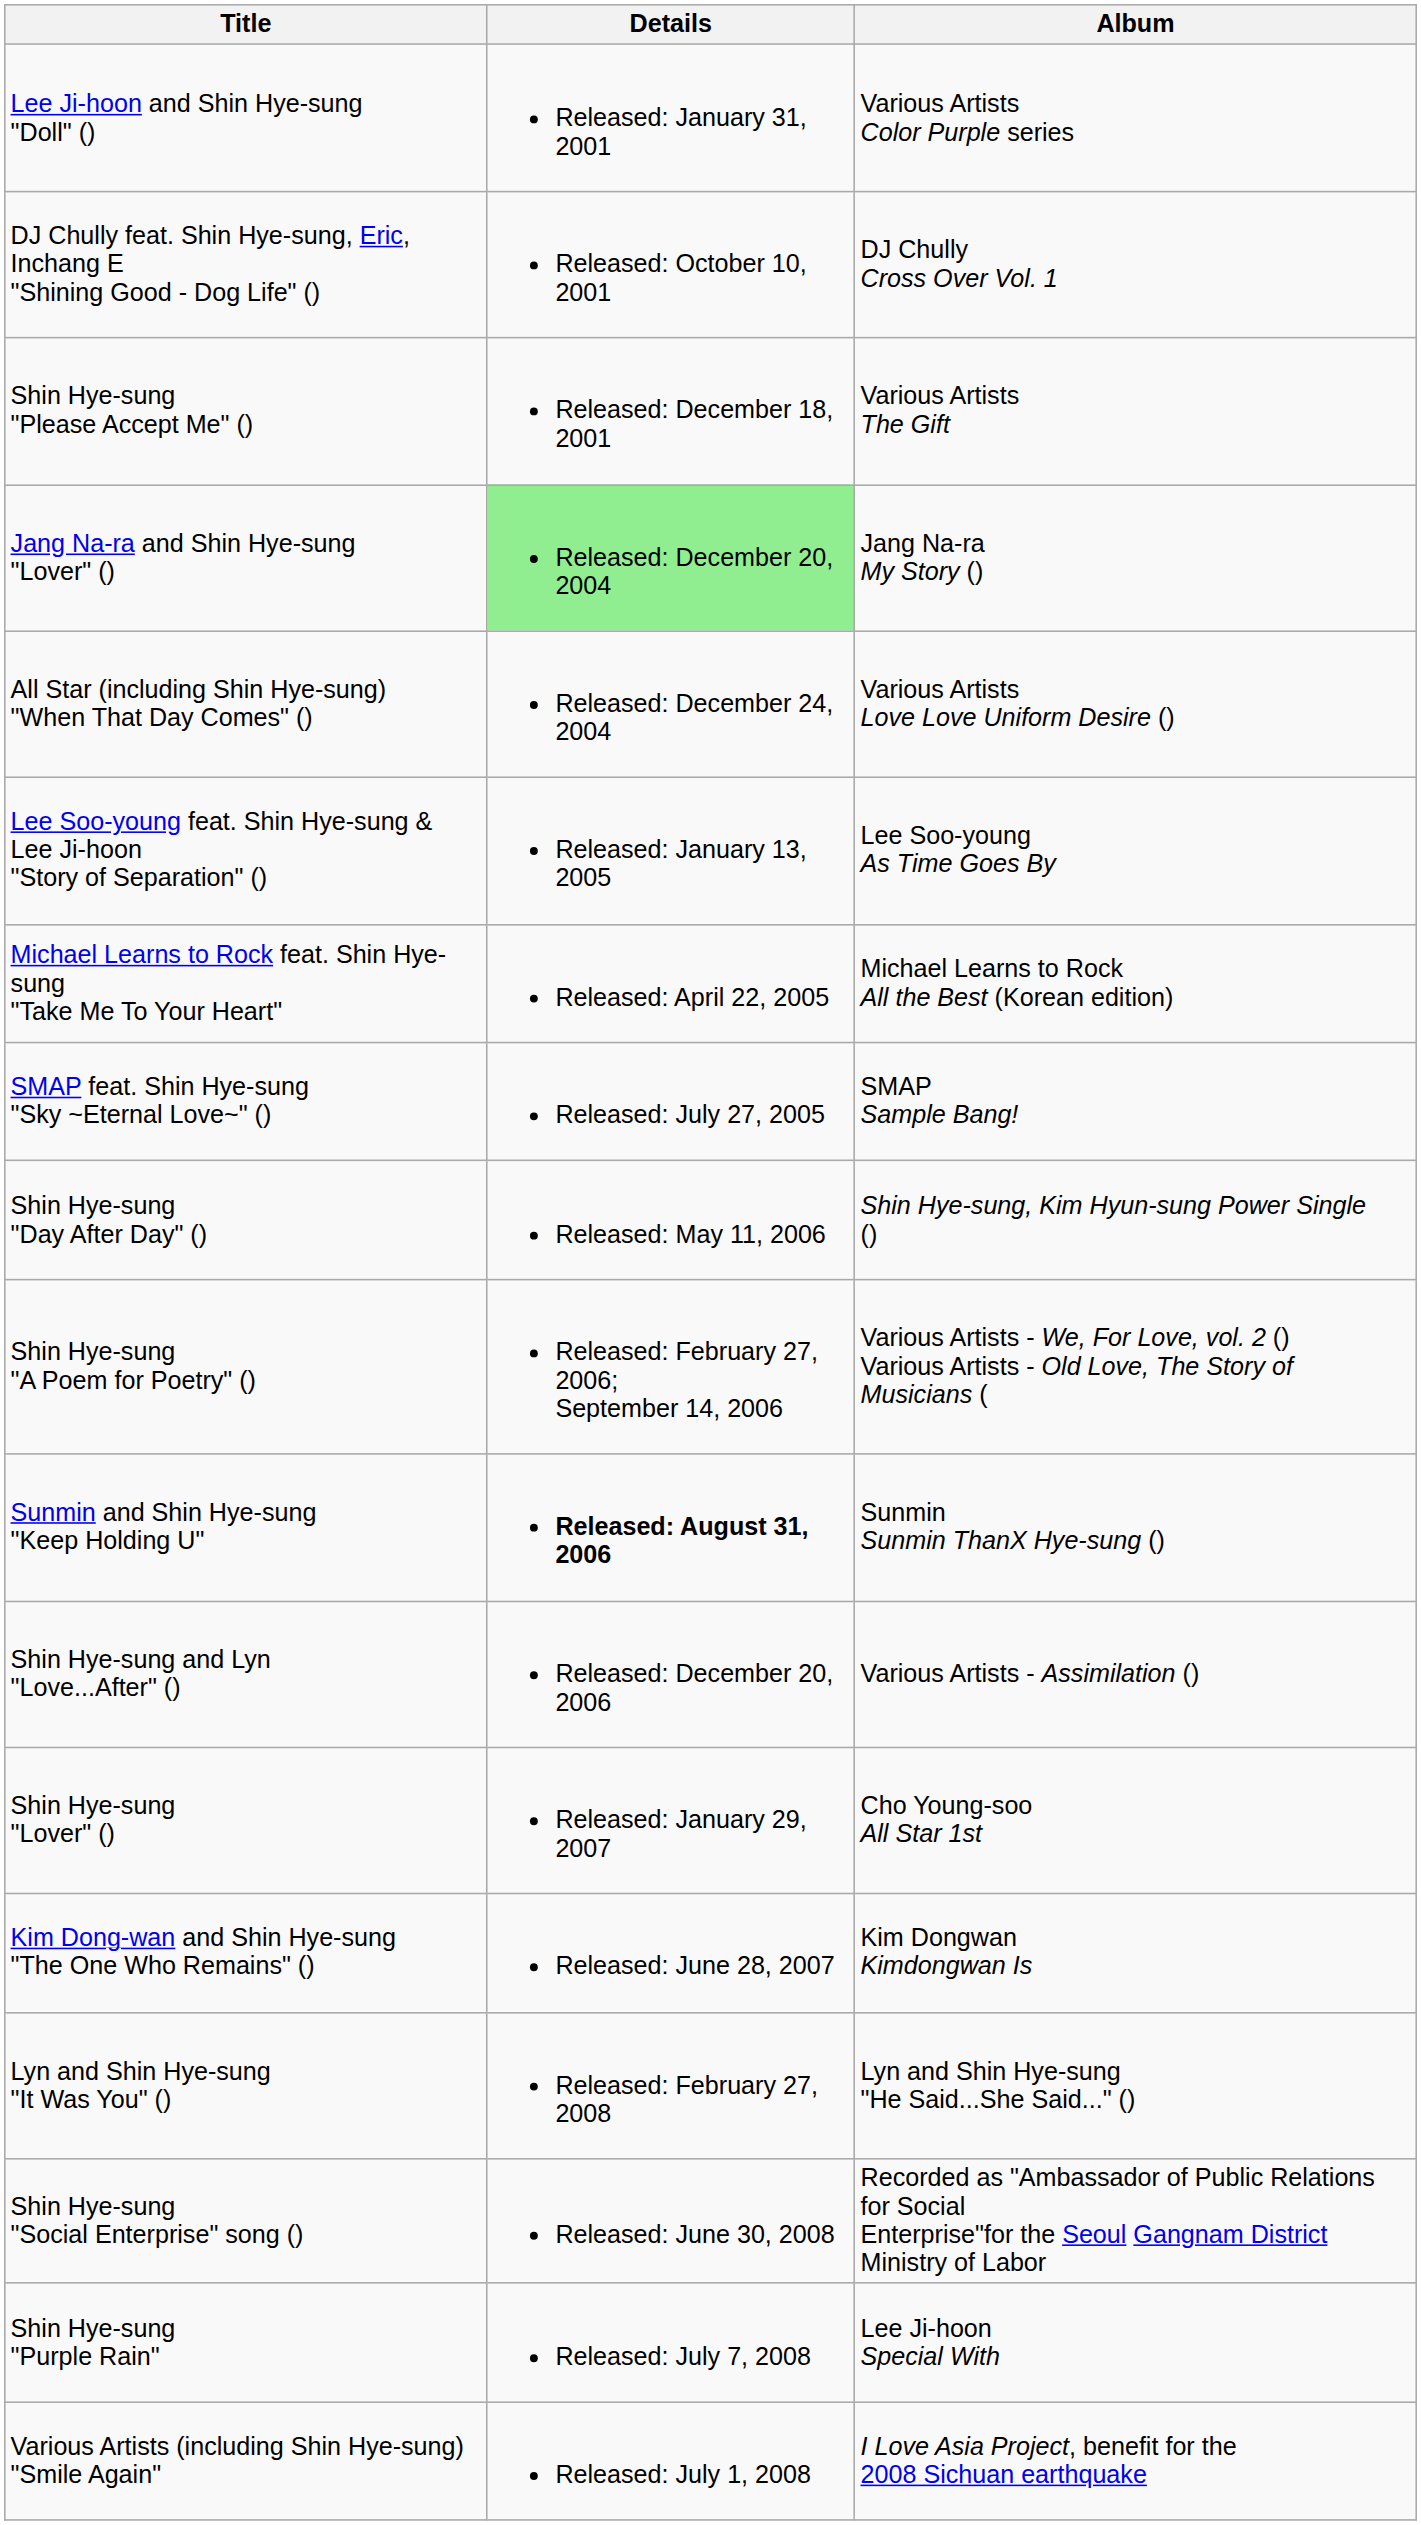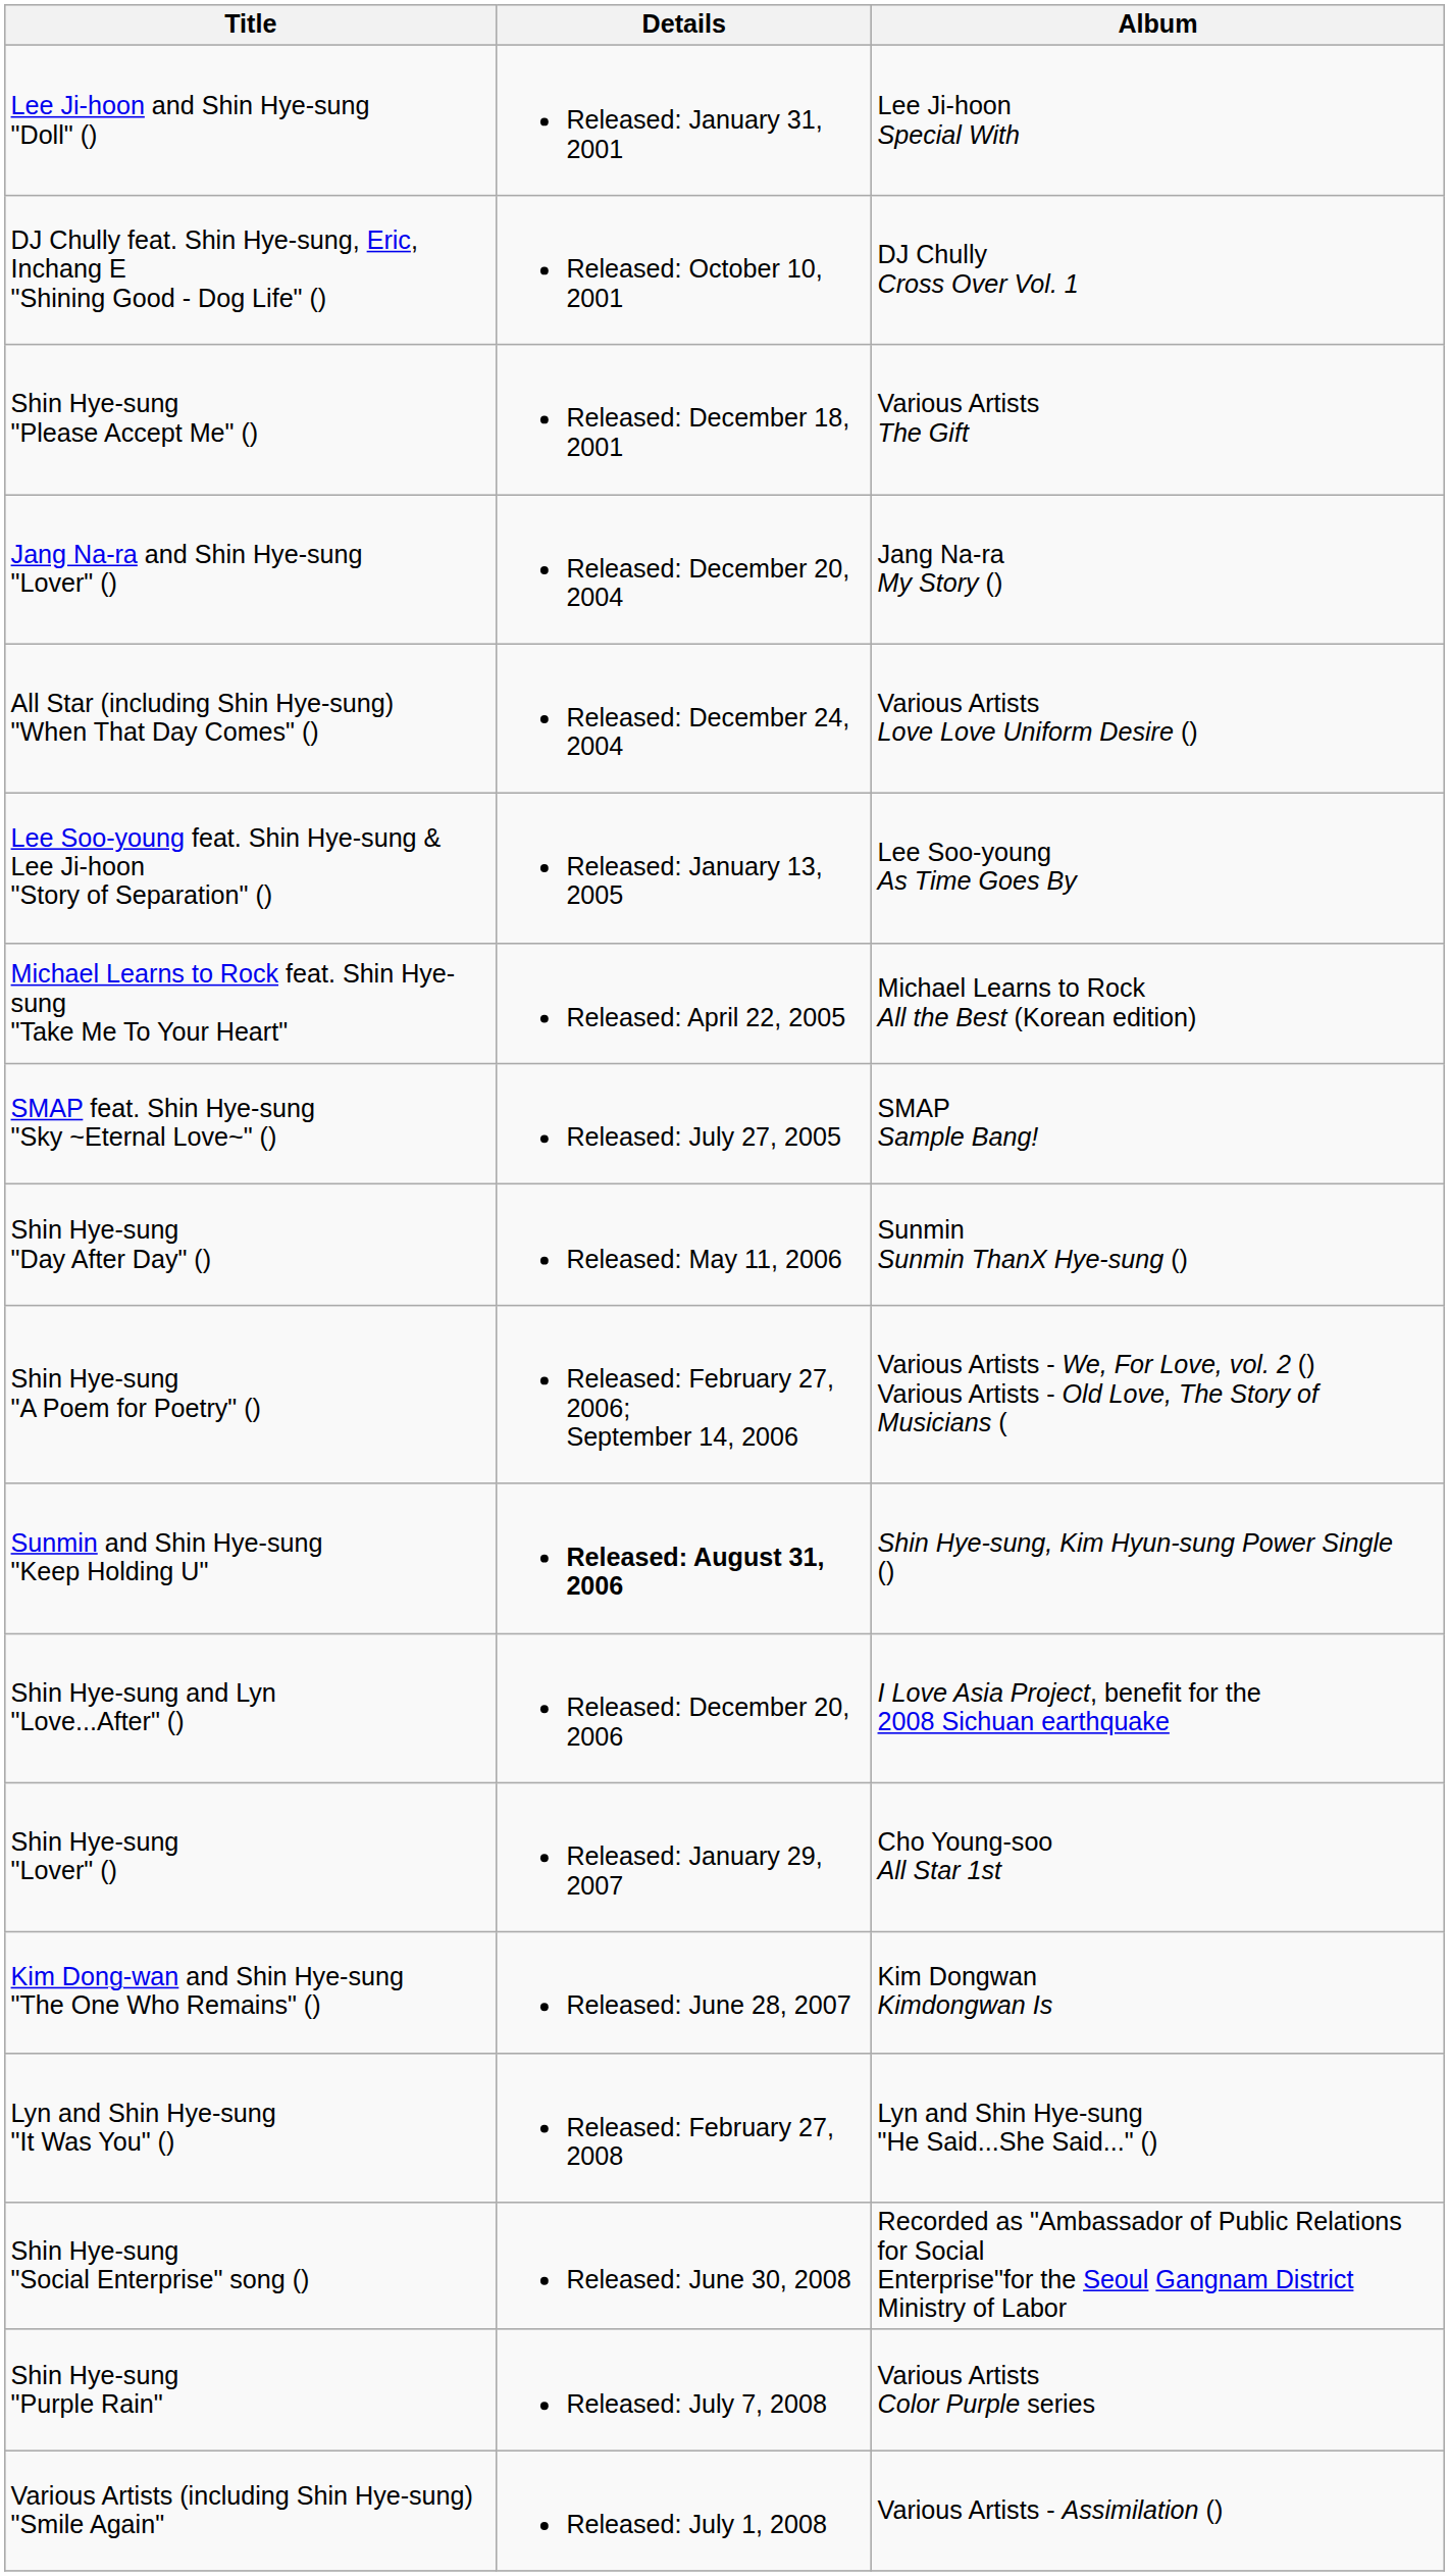Lee Ji-hoon and Shin Hye-sung "Doll" () | Album: Various Artists Color Purple series -> Lee Ji-hoon Special With
Jang Na-ra and Shin Hye-sung "Lover" () | Details: lightgreen background -> no background
Shin Hye-sung "Day After Day" () | Album: Shin Hye-sung, Kim Hyun-sung Power Single () -> Sunmin Sunmin ThanX Hye-sung ()
Sunmin and Shin Hye-sung "Keep Holding U" | Album: Sunmin Sunmin ThanX Hye-sung () -> Shin Hye-sung, Kim Hyun-sung Power Single ()
Shin Hye-sung and Lyn "Love...After" () | Album: Various Artists - Assimilation () -> I Love Asia Project, benefit for the 2008 Sichuan earthquake
Shin Hye-sung "Purple Rain" | Album: Lee Ji-hoon Special With -> Various Artists Color Purple series
Various Artists (including Shin Hye-sung) "Smile Again" | Album: I Love Asia Project, benefit for the 2008 Sichuan earthquake -> Various Artists - Assimilation ()
